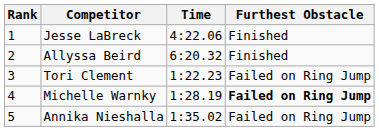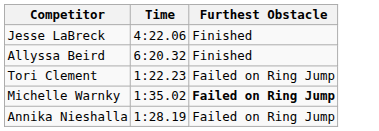- column: Rank | 1 | 2 | 3 | 4 | 5
Michelle Warnky | Time: 1:28.19 -> 1:35.02
Annika Nieshalla | Time: 1:35.02 -> 1:28.19
